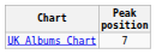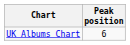UK Albums Chart | Peak position: 7 -> 6
